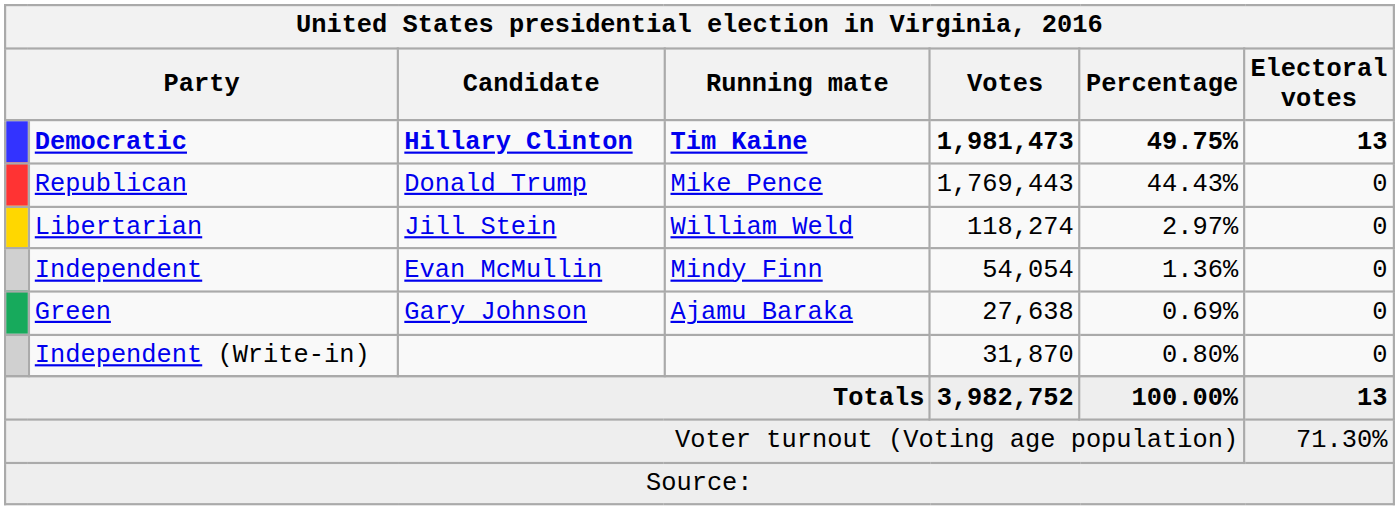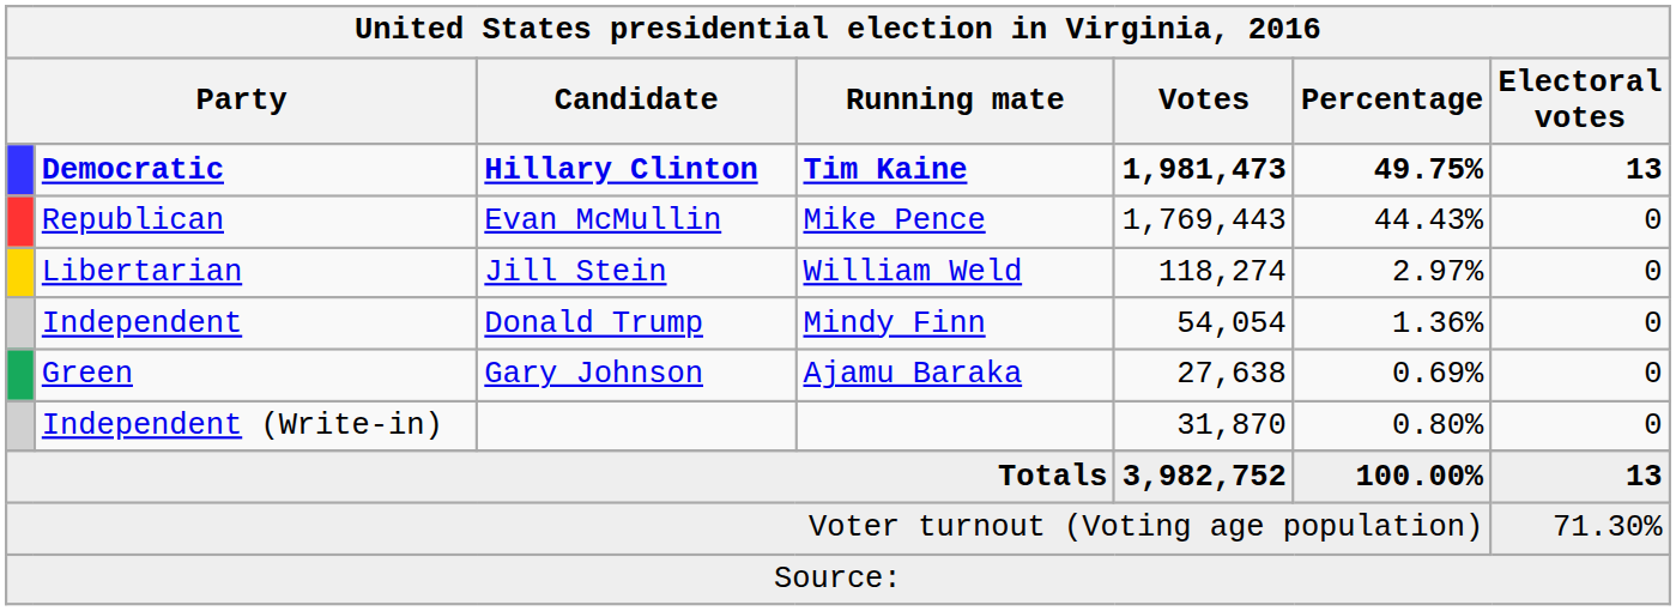Republican | Candidate: Donald Trump -> Evan McMullin
Independent | Candidate: Evan McMullin -> Donald Trump
